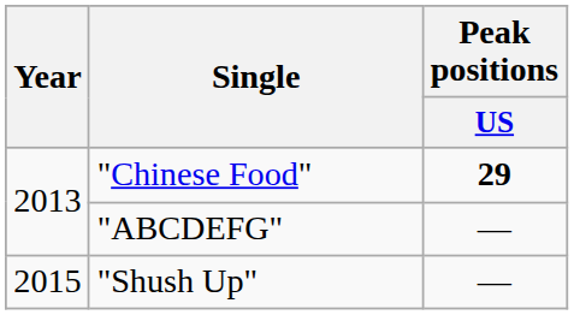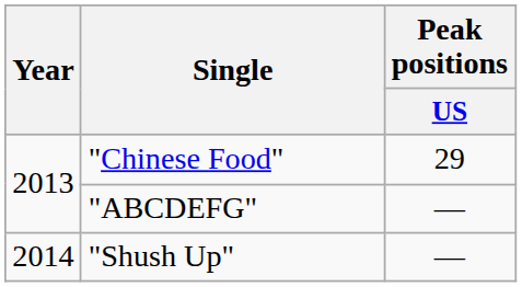"Chinese Food" | Peak positions / US: bold -> normal
"Shush Up" | Year: 2015 -> 2014
